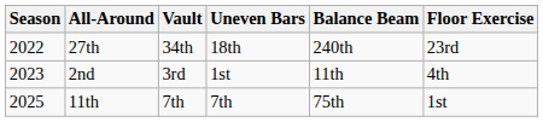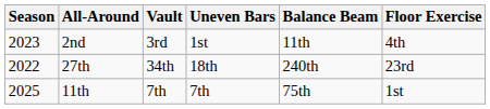rows swapped: 27th <-> 2nd
